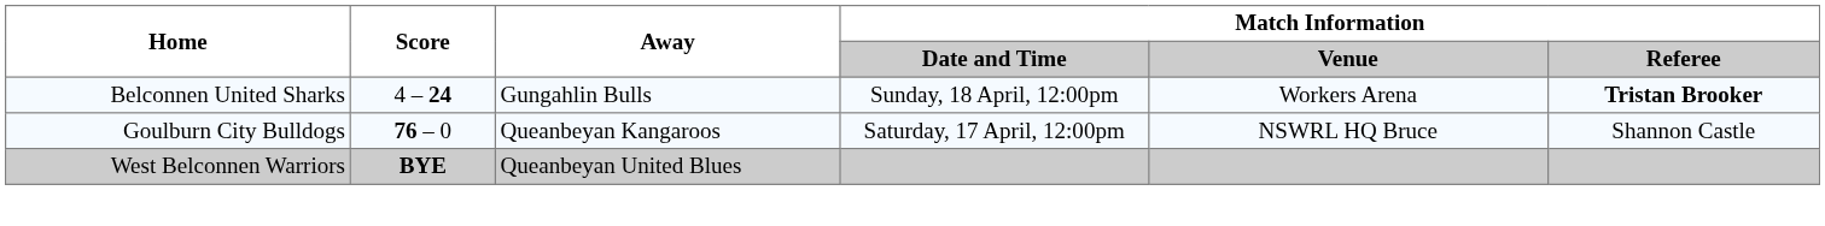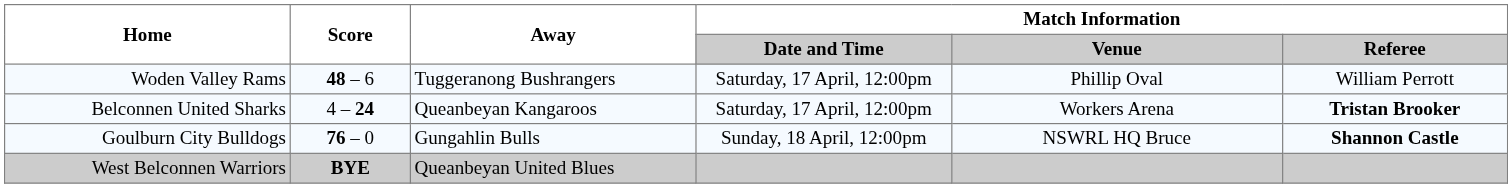+ row: Woden Valley Rams | 48 – 6 | Tuggeranong Bushrangers | Saturday, 17 April, 12:00pm | Phillip Oval | William Perrott
Belconnen United Sharks | Away: Gungahlin Bulls -> Queanbeyan Kangaroos
Belconnen United Sharks | Match Information / Date and Time: Sunday, 18 April, 12:00pm -> Saturday, 17 April, 12:00pm
Goulburn City Bulldogs | Away: Queanbeyan Kangaroos -> Gungahlin Bulls
Goulburn City Bulldogs | Match Information / Date and Time: Saturday, 17 April, 12:00pm -> Sunday, 18 April, 12:00pm
Goulburn City Bulldogs | Match Information / Referee: normal -> bold
